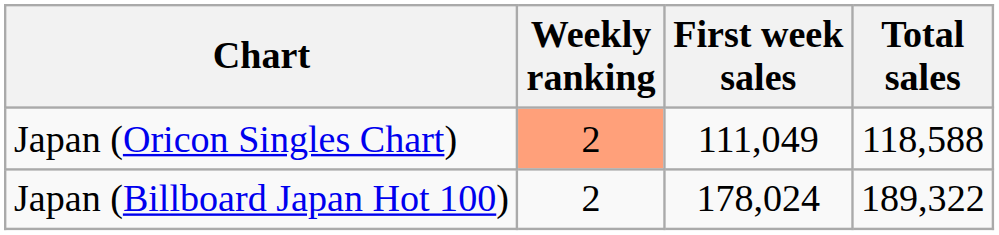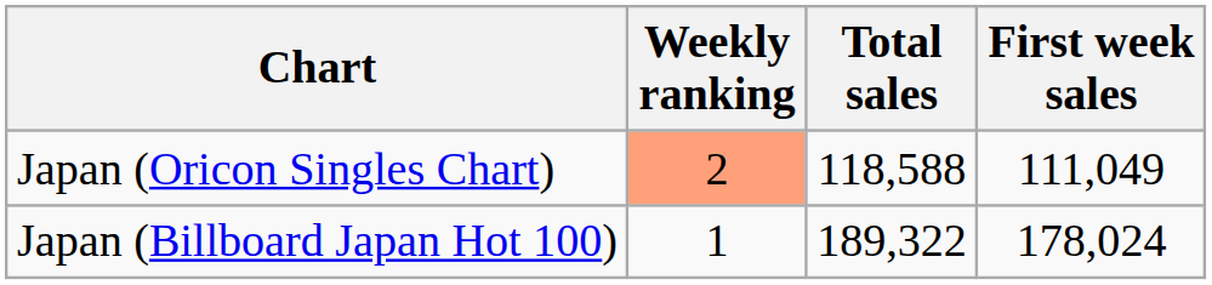columns swapped: First week sales <-> Total sales
Japan (Billboard Japan Hot 100) | Weekly ranking: 2 -> 1
